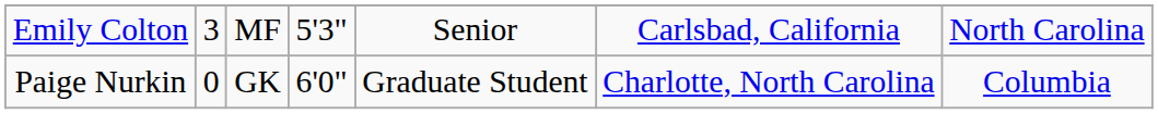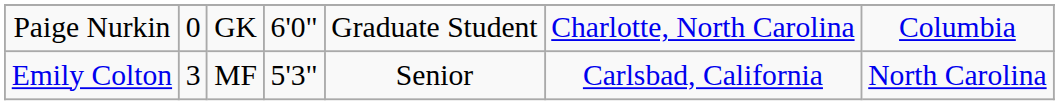rows swapped: Paige Nurkin <-> Emily Colton
